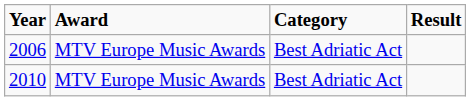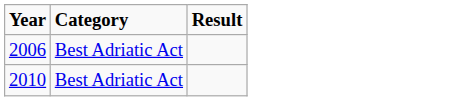- column: Award | MTV Europe Music Awards | MTV Europe Music Awards
